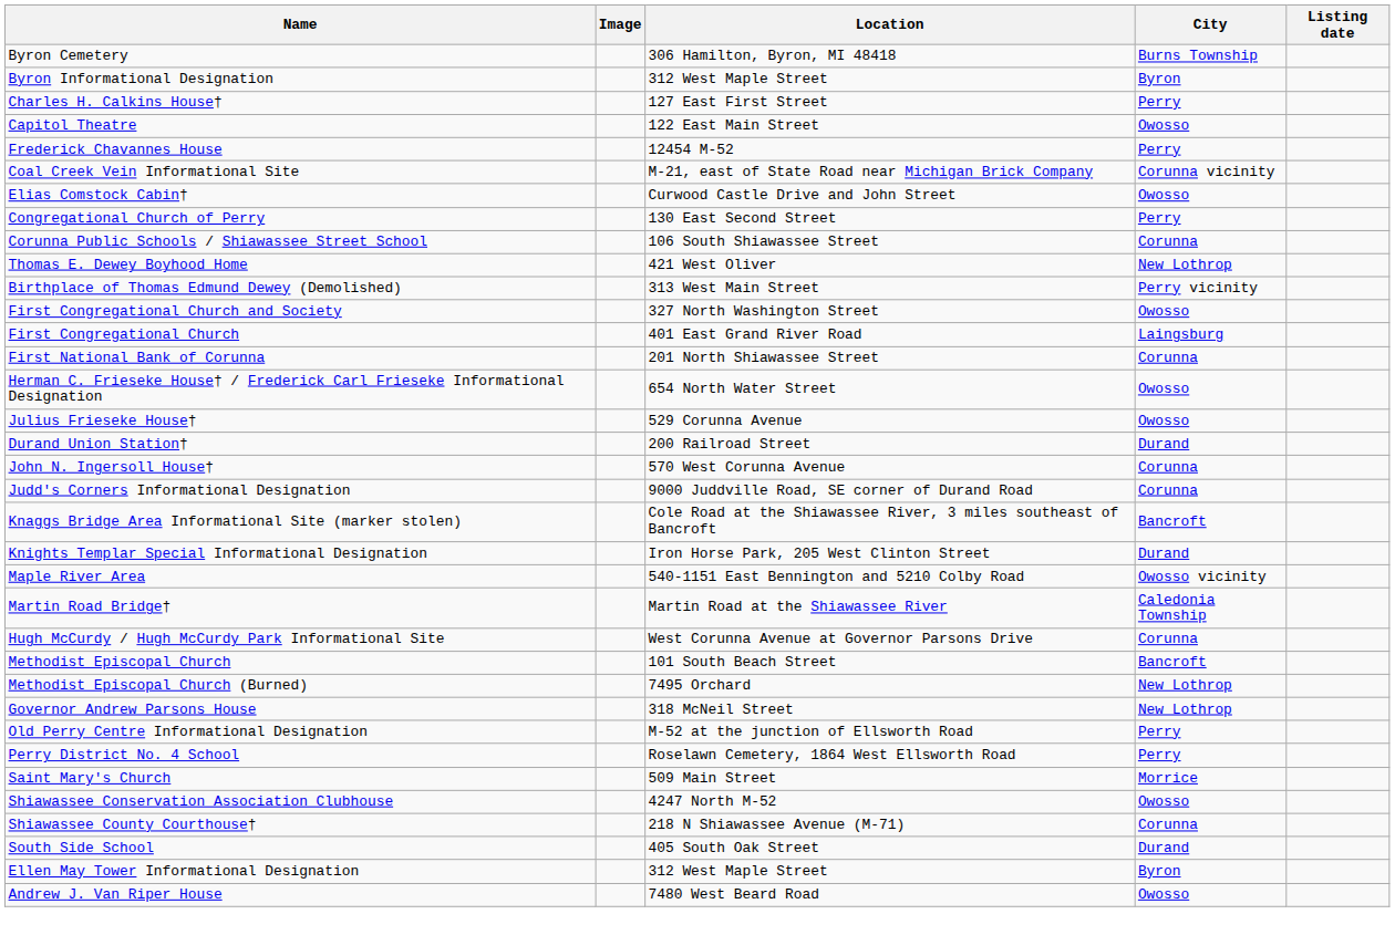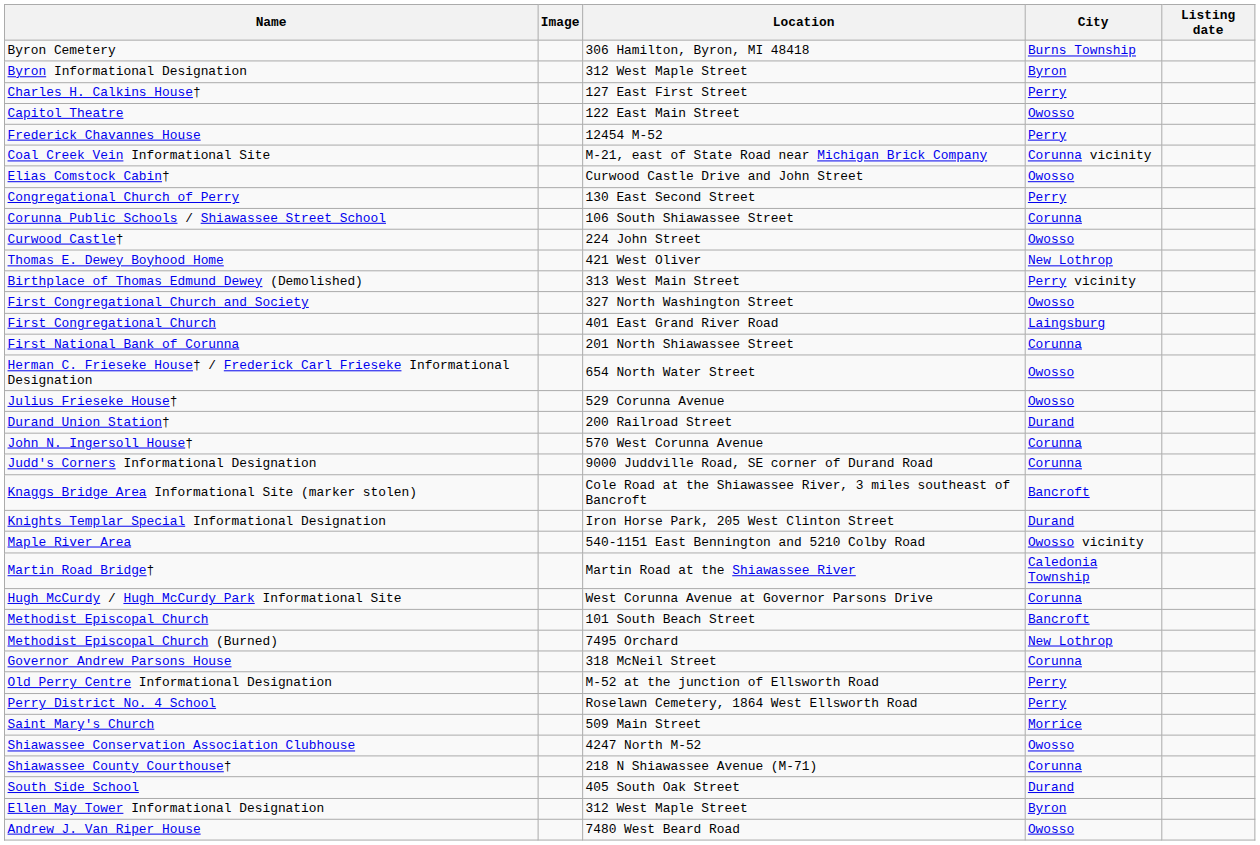+ row: Curwood Castle† | 224 John Street | Owosso
Governor Andrew Parsons House | City: New Lothrop -> Corunna
